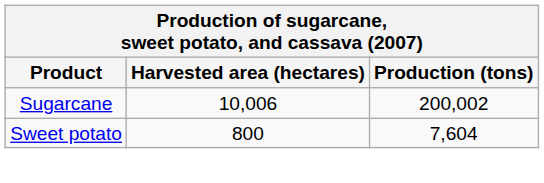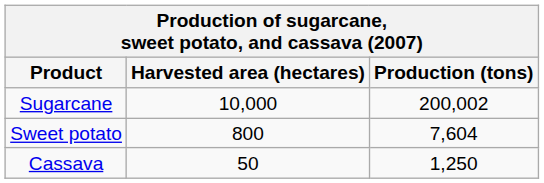Sugarcane | Harvested area (hectares): 10,006 -> 10,000
+ row: Cassava | 50 | 1,250
